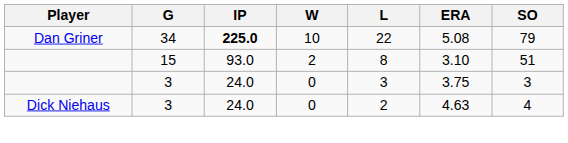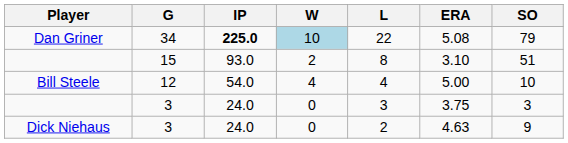Dan Griner | W: no background -> lightblue background
+ row: Bill Steele | 12 | 54.0 | 4 | 4 | 5.00 | 10
Dick Niehaus | SO: 4 -> 9
